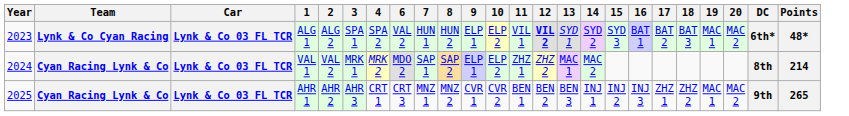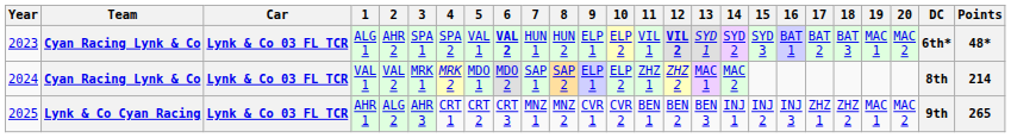+ column: 5 | VAL 1 | MDO 1 | CRT 2
ALG 1 | Team: Lynk & Co Cyan Racing -> Cyan Racing Lynk & Co
ALG 1 | 2: ALG 2 -> AHR 2
ALG 1 | 6: normal -> bold
AHR 1 | Team: Cyan Racing Lynk & Co -> Lynk & Co Cyan Racing
AHR 1 | 2: AHR 2 -> ALG 2
